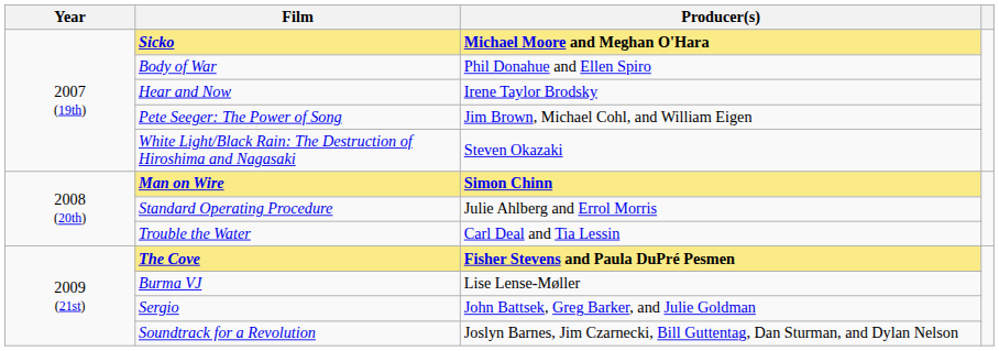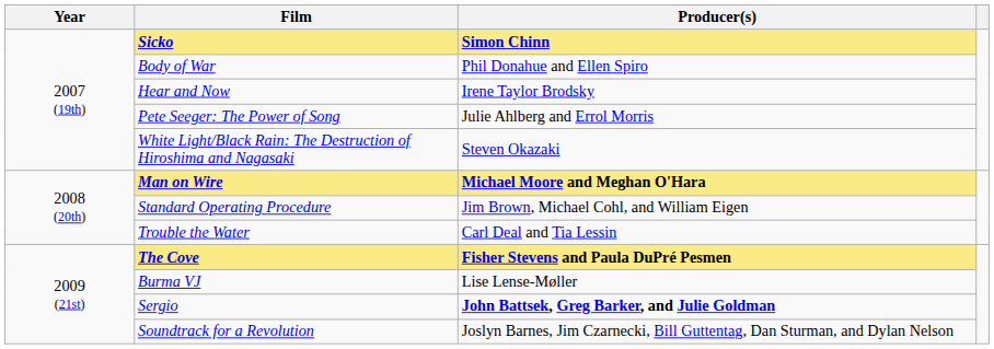Sicko | Producer(s): Michael Moore and Meghan O'Hara -> Simon Chinn
Pete Seeger: The Power of Song | Producer(s): Jim Brown, Michael Cohl, and William Eigen -> Julie Ahlberg and Errol Morris
Man on Wire | Producer(s): Simon Chinn -> Michael Moore and Meghan O'Hara
Standard Operating Procedure | Producer(s): Julie Ahlberg and Errol Morris -> Jim Brown, Michael Cohl, and William Eigen
Sergio | Producer(s): normal -> bold
